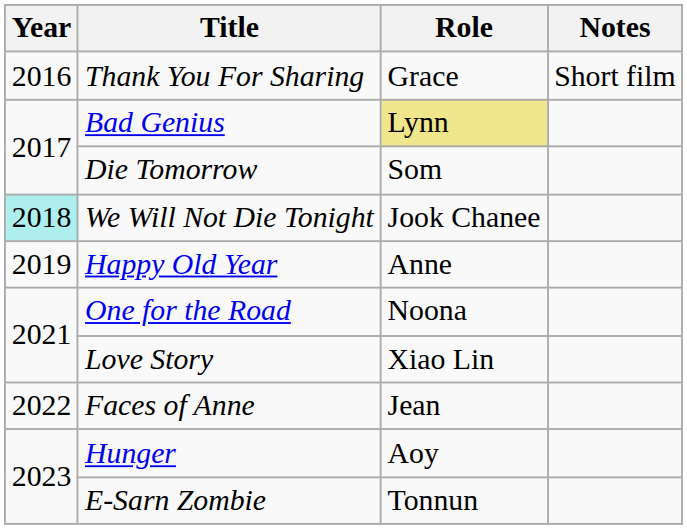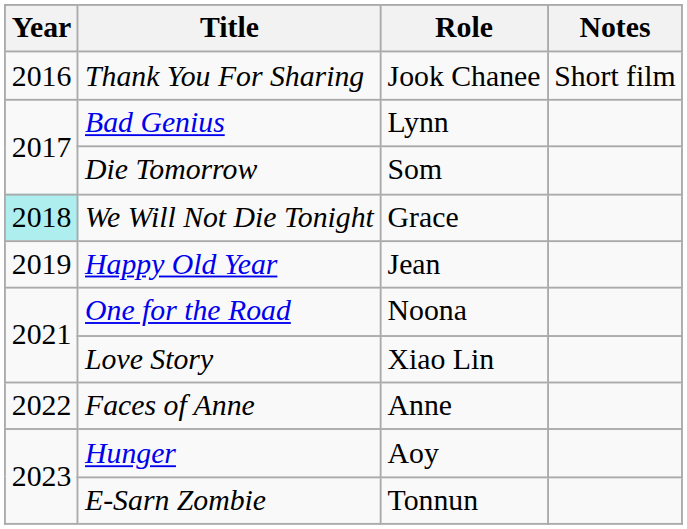Thank You For Sharing | Role: Grace -> Jook Chanee
Bad Genius | Role: khaki background -> no background
We Will Not Die Tonight | Role: Jook Chanee -> Grace
Happy Old Year | Role: Anne -> Jean
Faces of Anne | Role: Jean -> Anne
